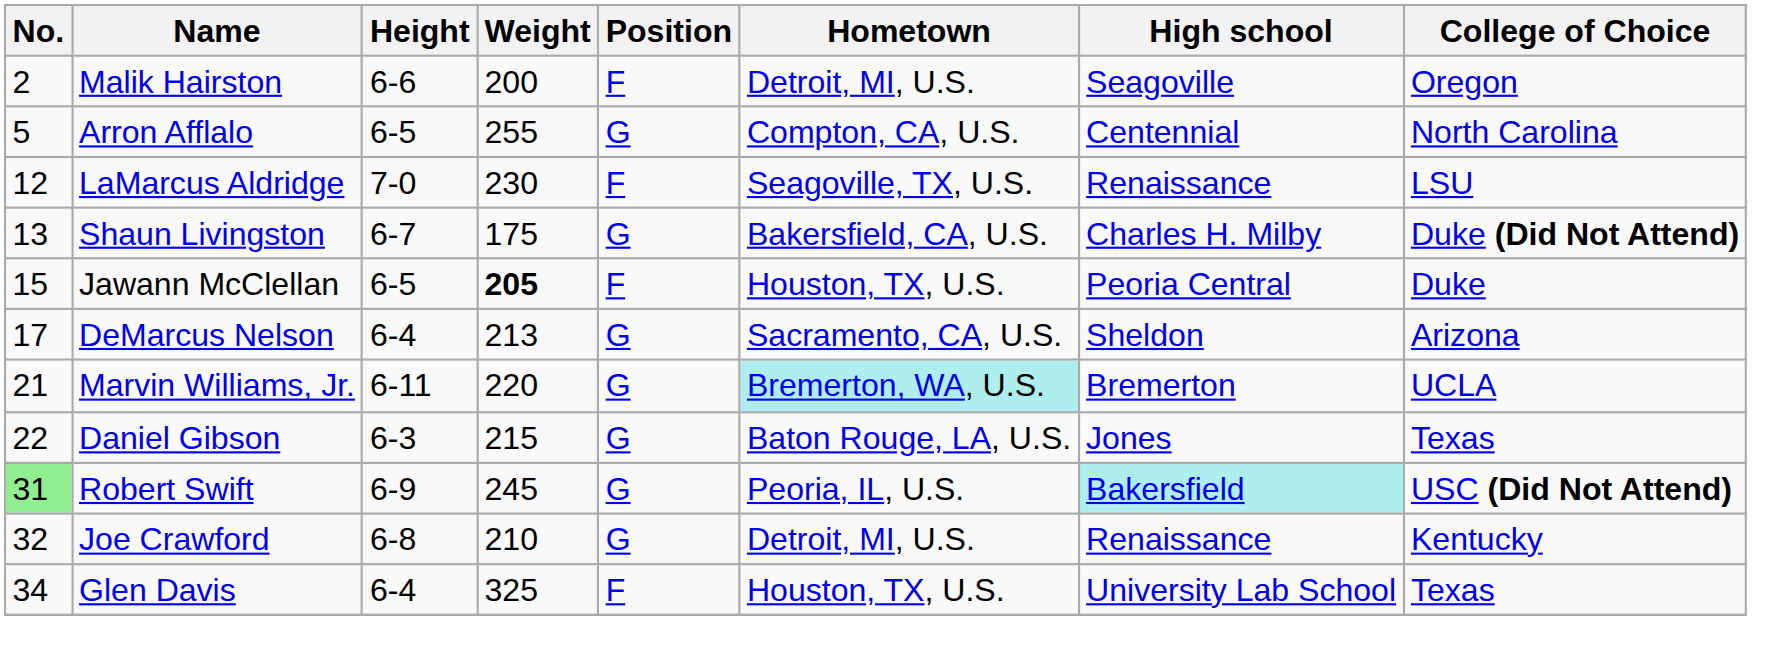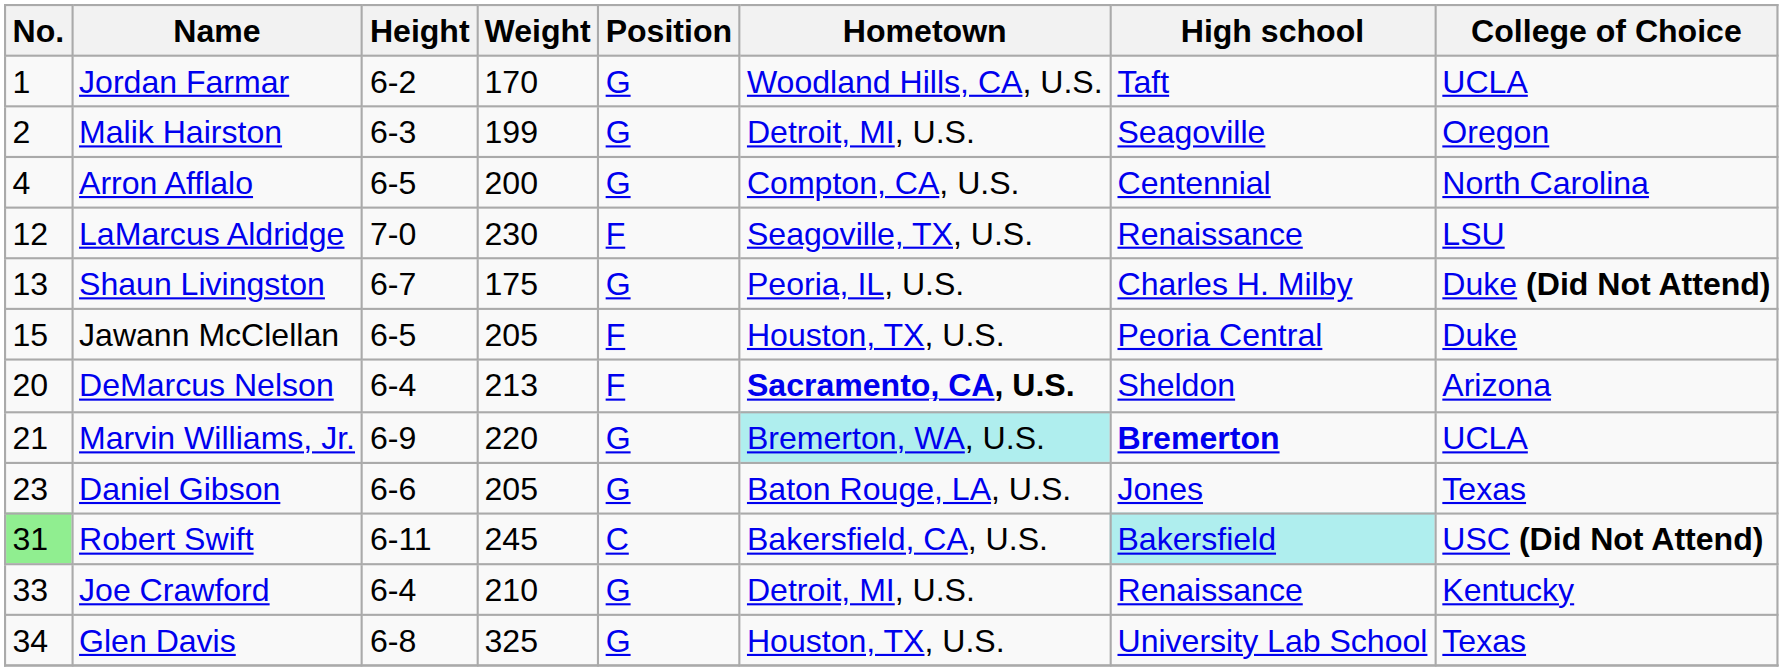+ row: 1 | Jordan Farmar | 6-2 | 170 | G | Woodland Hills, CA, U.S. | Taft | UCLA
Malik Hairston | Height: 6-6 -> 6-3
Malik Hairston | Weight: 200 -> 199
Malik Hairston | Position: F -> G
Arron Afflalo | No.: 5 -> 4
Arron Afflalo | Weight: 255 -> 200
Shaun Livingston | Hometown: Bakersfield, CA, U.S. -> Peoria, IL, U.S.
Jawann McClellan | Weight: bold -> normal
DeMarcus Nelson | No.: 17 -> 20
DeMarcus Nelson | Position: G -> F
DeMarcus Nelson | Hometown: normal -> bold
Marvin Williams, Jr. | Height: 6-11 -> 6-9
Marvin Williams, Jr. | High school: normal -> bold
Daniel Gibson | No.: 22 -> 23
Daniel Gibson | Height: 6-3 -> 6-6
Daniel Gibson | Weight: 215 -> 205
Robert Swift | Height: 6-9 -> 6-11
Robert Swift | Position: G -> C
Robert Swift | Hometown: Peoria, IL, U.S. -> Bakersfield, CA, U.S.
Joe Crawford | No.: 32 -> 33
Joe Crawford | Height: 6-8 -> 6-4
Glen Davis | Height: 6-4 -> 6-8
Glen Davis | Position: F -> G
